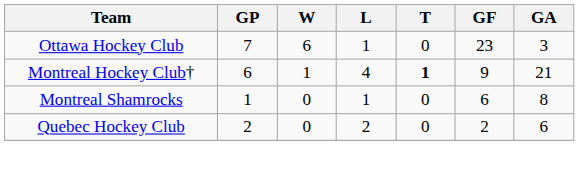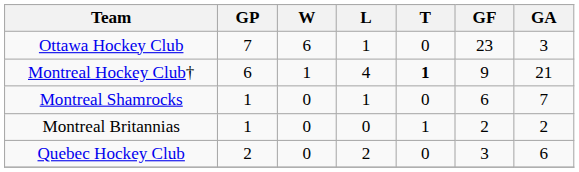Montreal Shamrocks | GA: 8 -> 7
+ row: Montreal Britannias | 1 | 0 | 0 | 1 | 2 | 2
Quebec Hockey Club | GF: 2 -> 3
